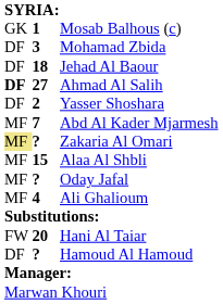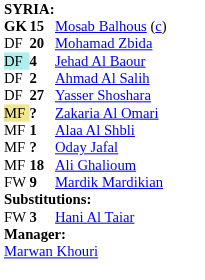Mosab Balhous (c) | column 1: normal -> bold
Mosab Balhous (c) | column 2: 1 -> 15
Mohamad Zbida | column 2: 3 -> 20
Jehad Al Baour | column 1: no background -> paleturquoise background
Jehad Al Baour | column 2: 18 -> 4
Ahmad Al Salih | column 1: bold -> normal
Ahmad Al Salih | column 2: 27 -> 2
Yasser Shoshara | column 2: 2 -> 27
- row: MF | 7 | Abd Al Kader Mjarmesh
Alaa Al Shbli | column 2: 15 -> 1
Ali Ghalioum | column 2: 4 -> 18
+ row: FW | 9 | Mardik Mardikian
Hani Al Taiar | column 2: 20 -> 3
- row: DF | ? | Hamoud Al Hamoud
